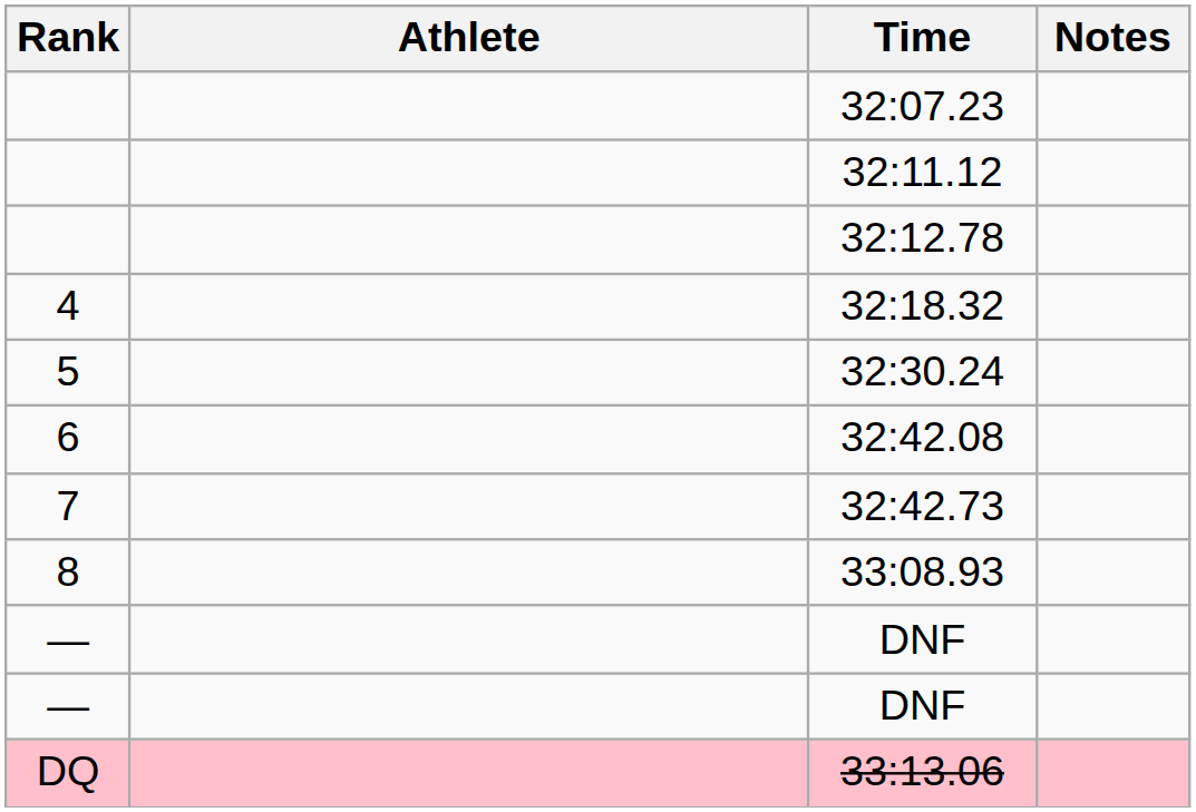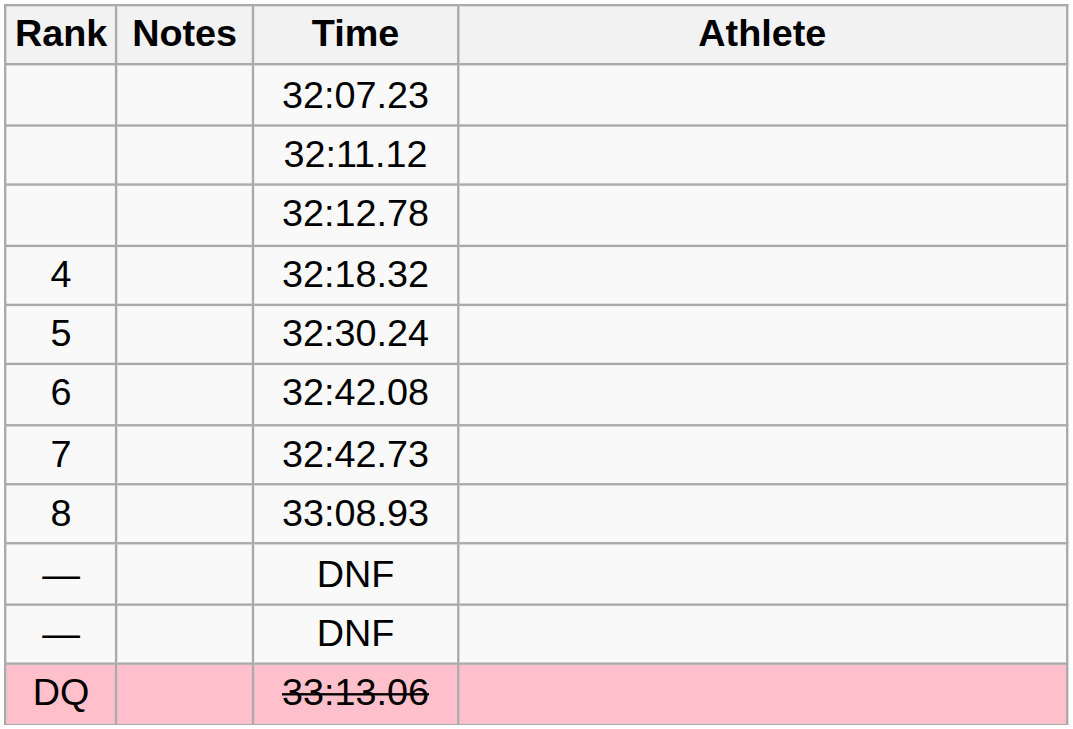columns swapped: Athlete <-> Notes
